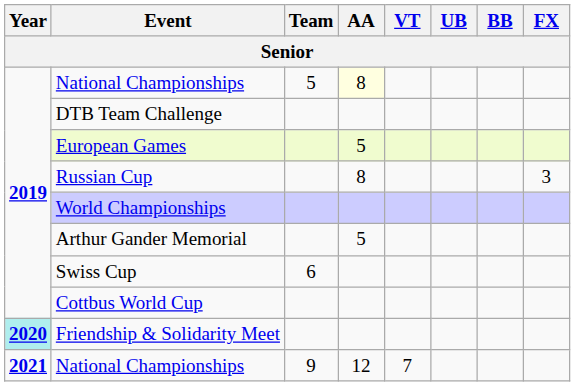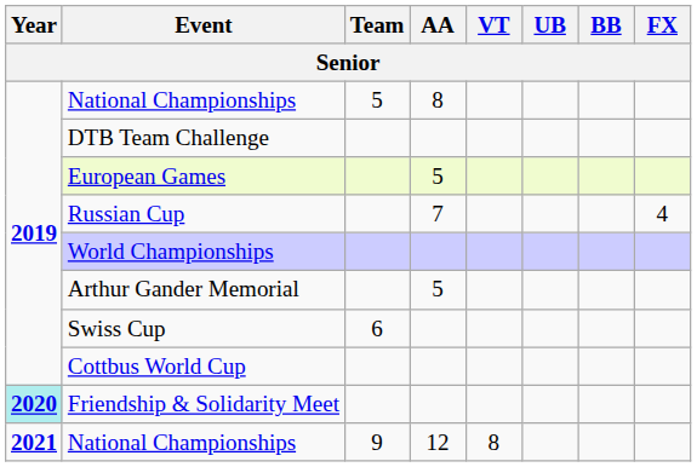National Championships / 5 | AA: lightyellow background -> no background
Russian Cup | AA: 8 -> 7
Russian Cup | FX: 3 -> 4
National Championships / 9 | VT: 7 -> 8
